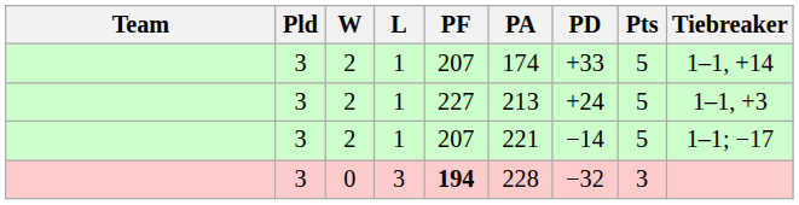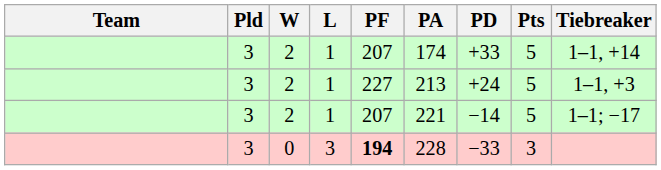0 | PD: −32 -> −33
